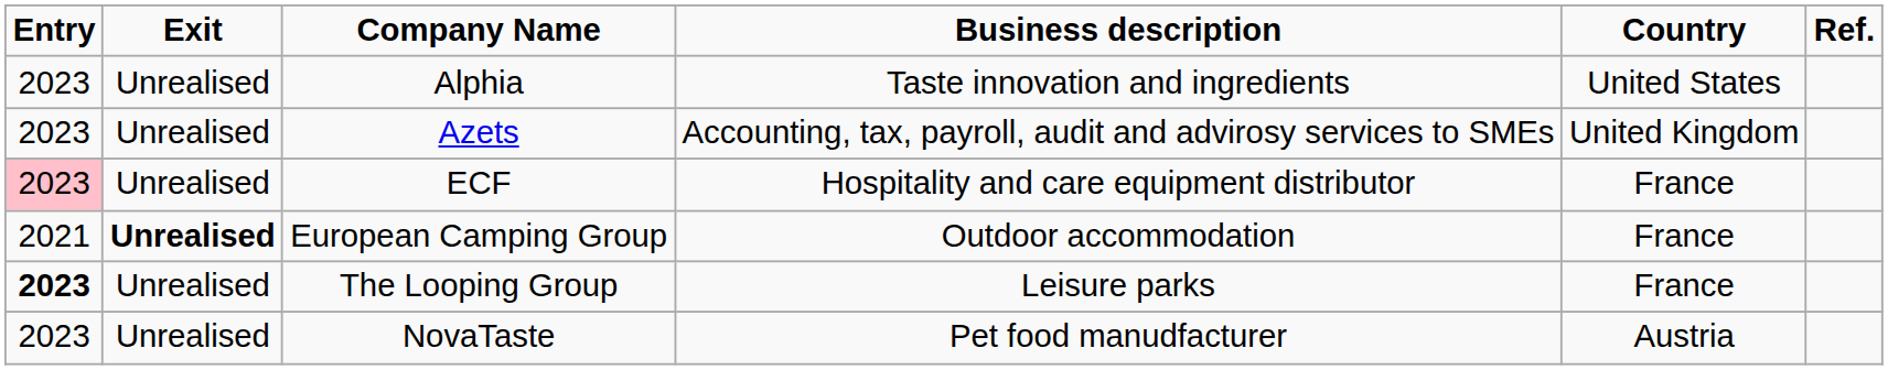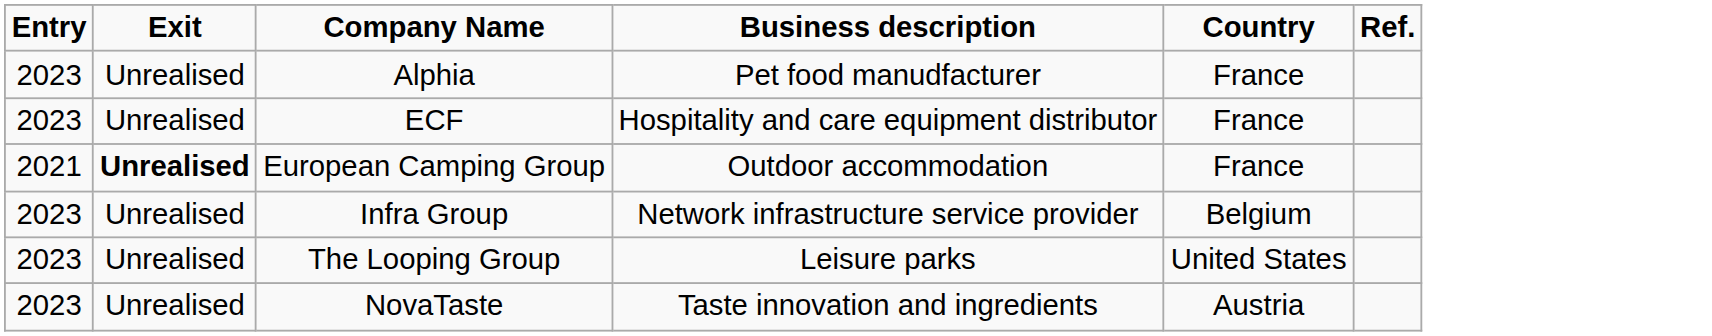Alphia | Business description: Taste innovation and ingredients -> Pet food manudfacturer
Alphia | Country: United States -> France
- row: 2023 | Unrealised | Azets | Accounting, tax, payroll, audit and advirosy services to SMEs | United Kingdom
ECF | Entry: pink background -> no background
+ row: 2023 | Unrealised | Infra Group | Network infrastructure service provider | Belgium
The Looping Group | Entry: bold -> normal
The Looping Group | Country: France -> United States
NovaTaste | Business description: Pet food manudfacturer -> Taste innovation and ingredients
